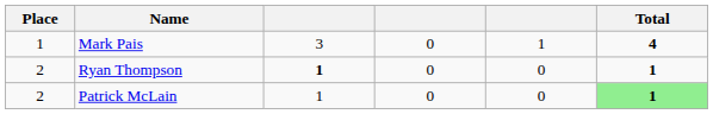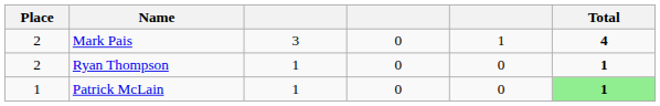Mark Pais | Place: 1 -> 2
Ryan Thompson | column 3: bold -> normal
Patrick McLain | Place: 2 -> 1
